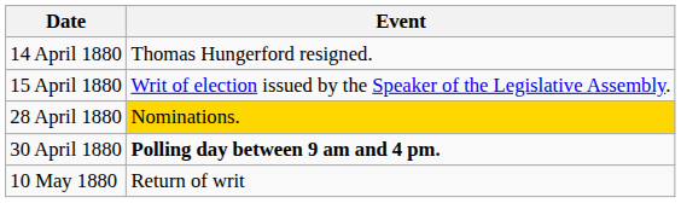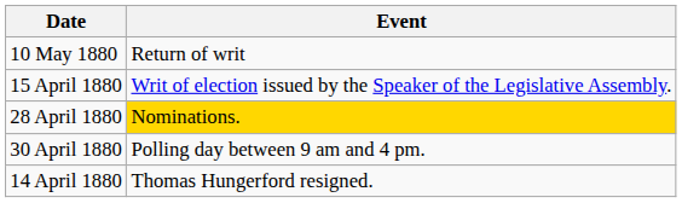rows swapped: 14 April 1880 <-> 10 May 1880
30 April 1880 | Event: bold -> normal
